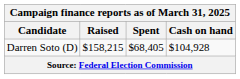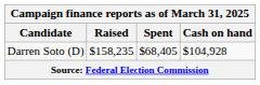Darren Soto (D) | Raised: $158,215 -> $158,235
